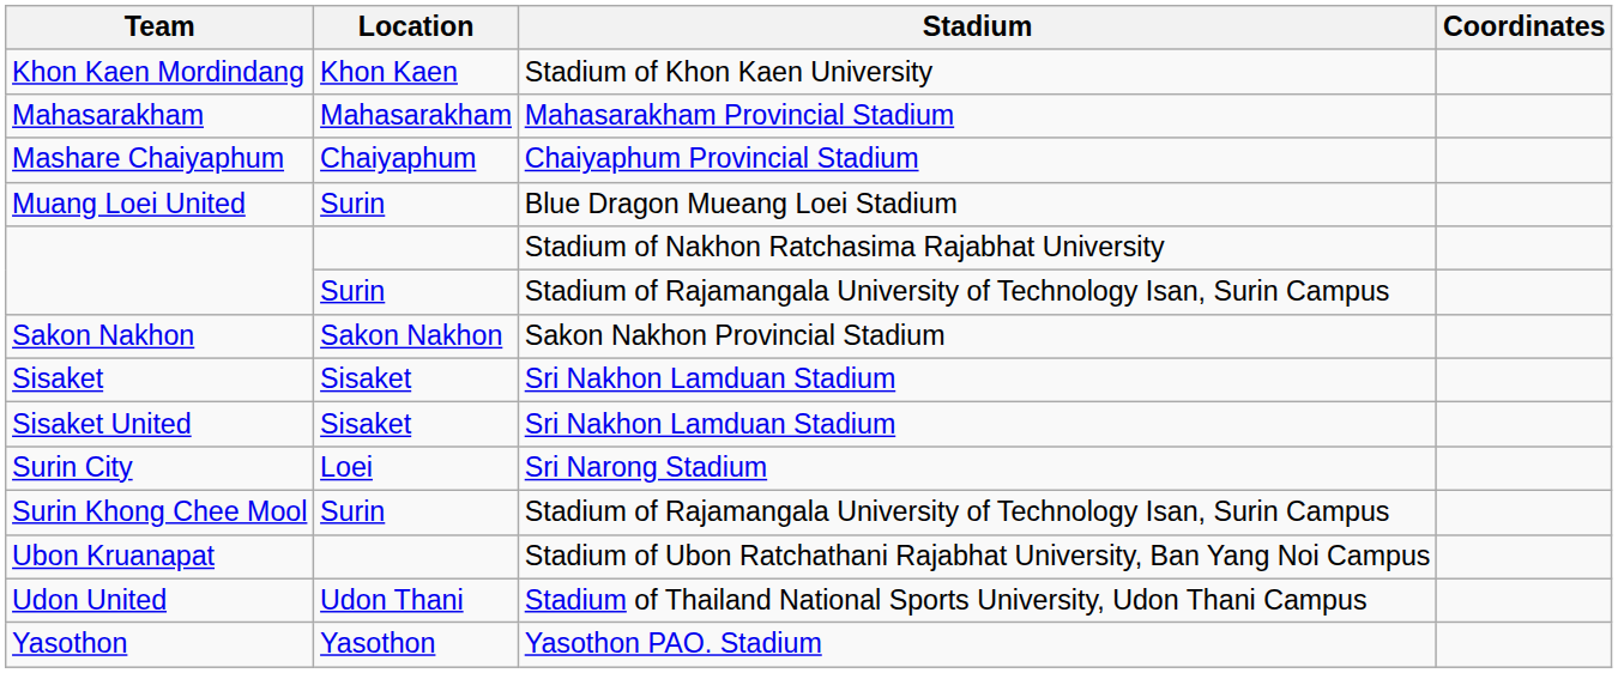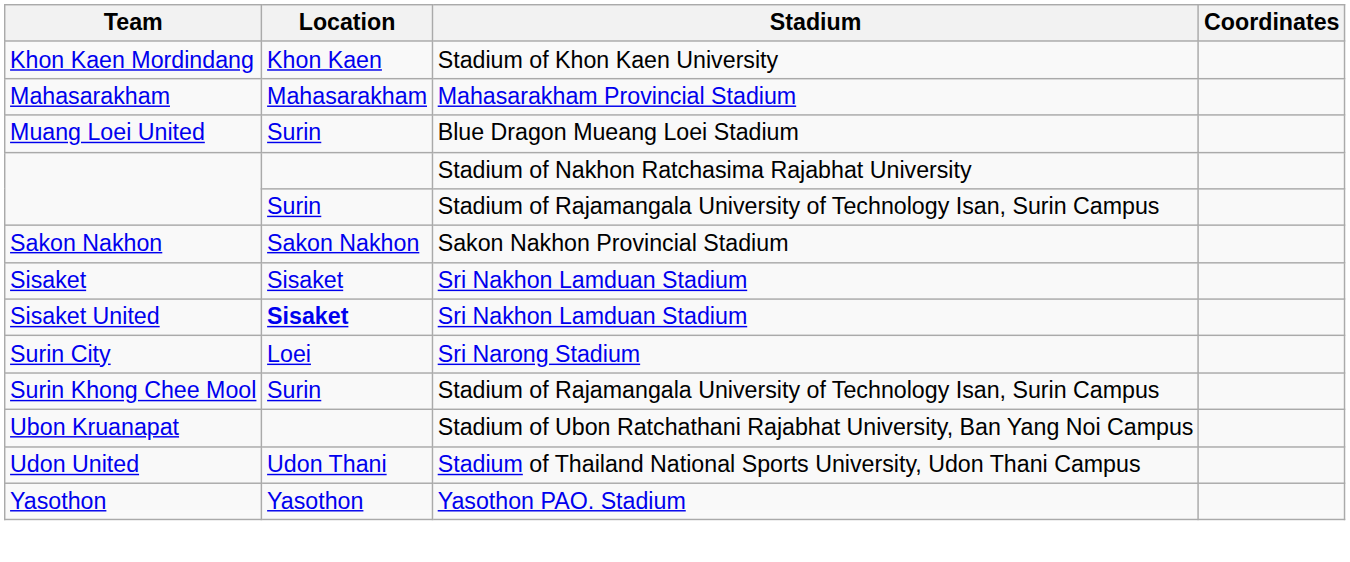- row: Mashare Chaiyaphum | Chaiyaphum | Chaiyaphum Provincial Stadium
Sisaket United | Location: normal -> bold
